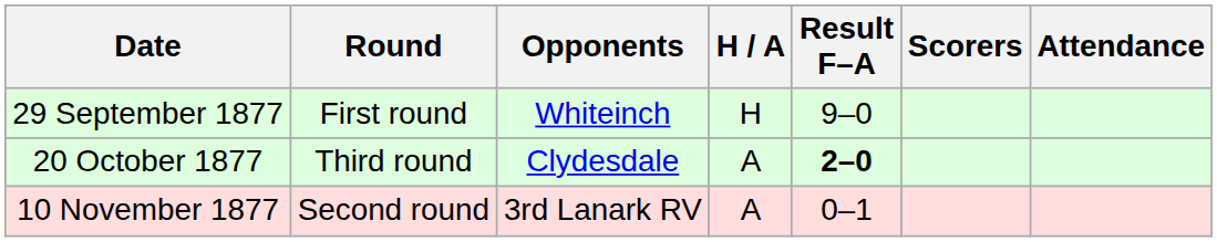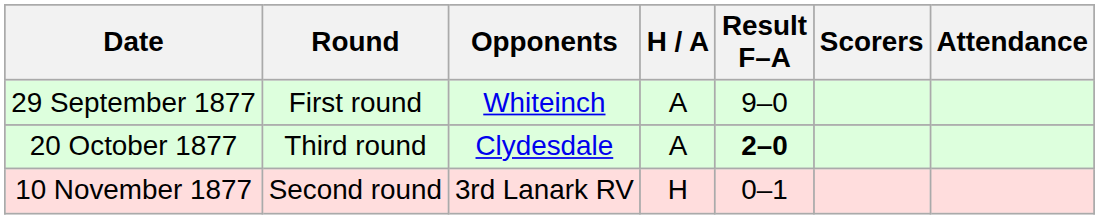29 September 1877 | H / A: H -> A
10 November 1877 | H / A: A -> H
